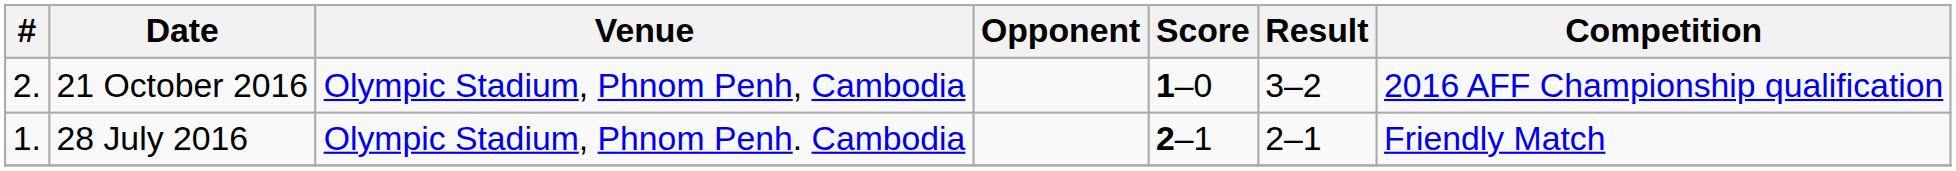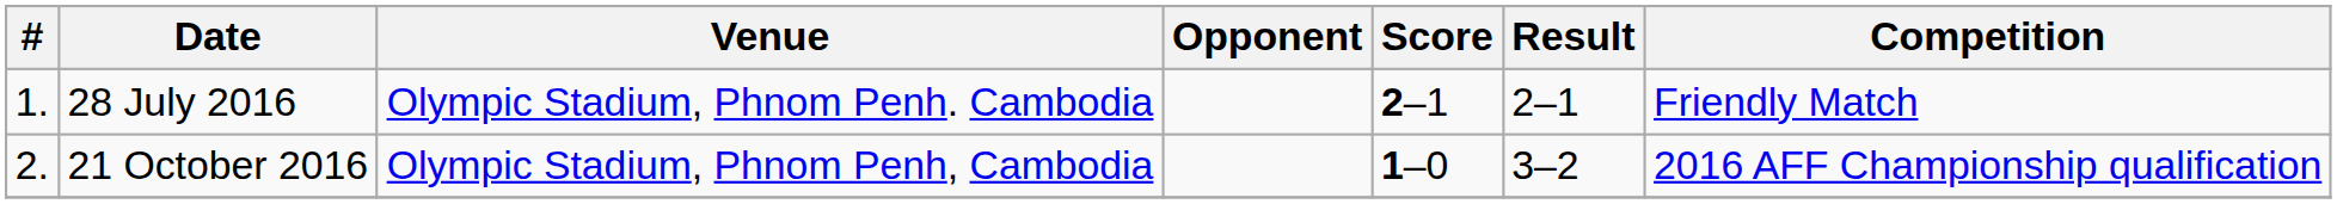rows swapped: 28 July 2016 <-> 21 October 2016
